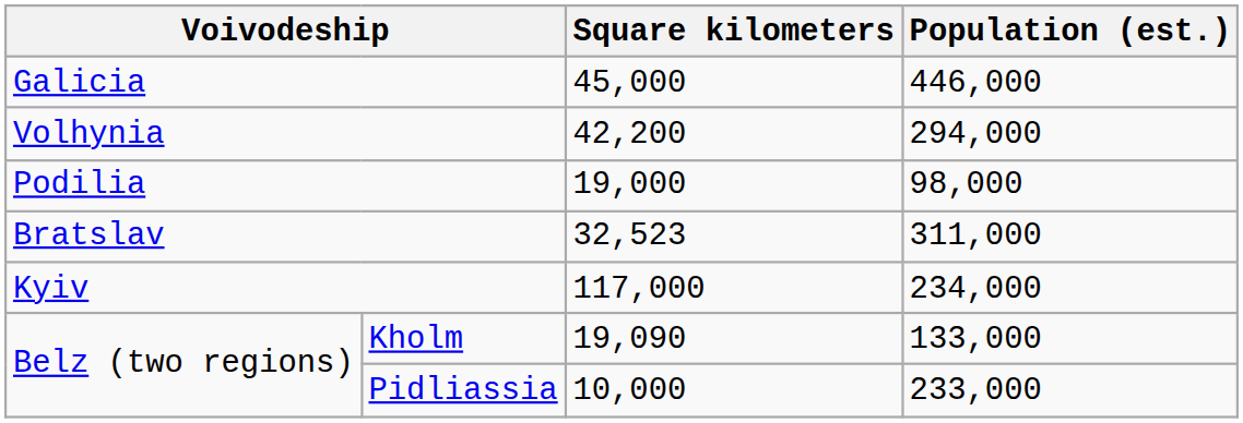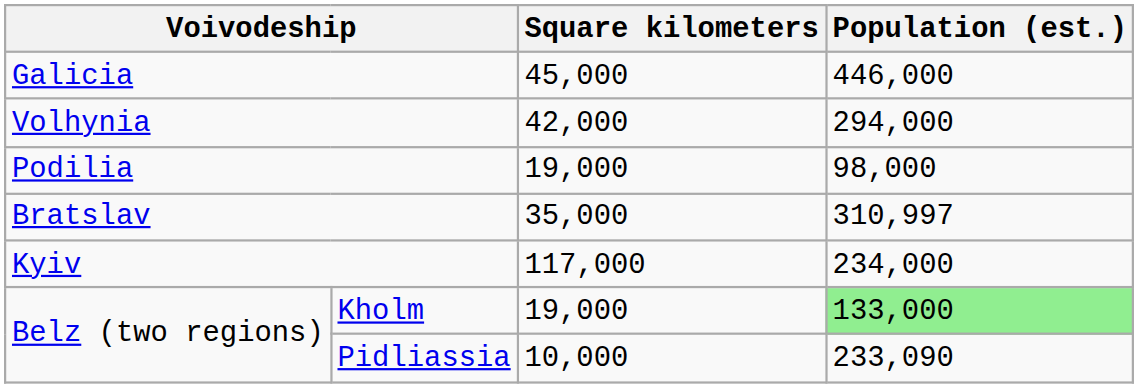Volhynia | Square kilometers: 42,200 -> 42,000
Bratslav | Square kilometers: 32,523 -> 35,000
Bratslav | Population (est.): 311,000 -> 310,997
Kholm | Square kilometers: 19,090 -> 19,000
Kholm | Population (est.): no background -> lightgreen background
Pidliassia | Population (est.): 233,000 -> 233,090
